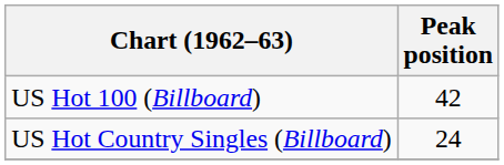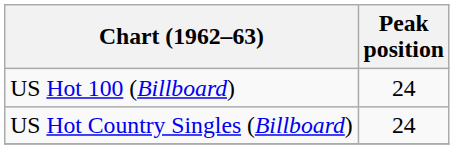US Hot 100 (Billboard) | Peak position: 42 -> 24
